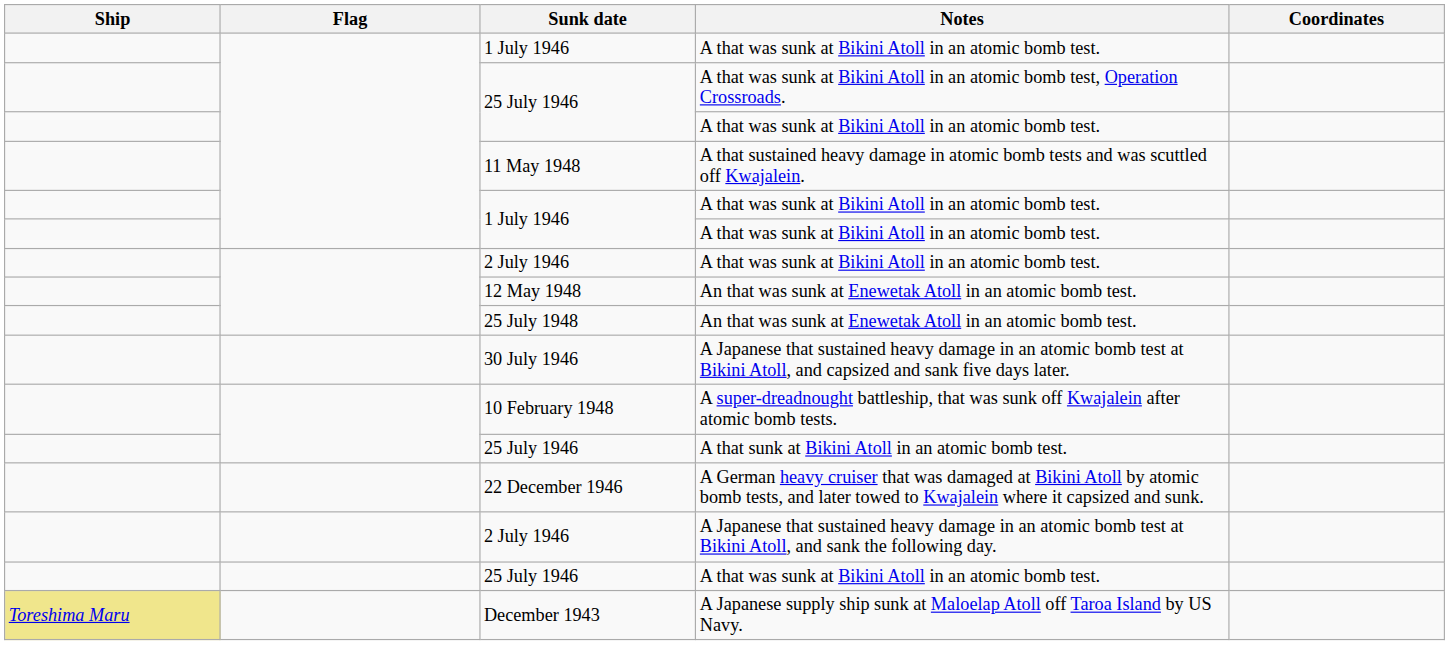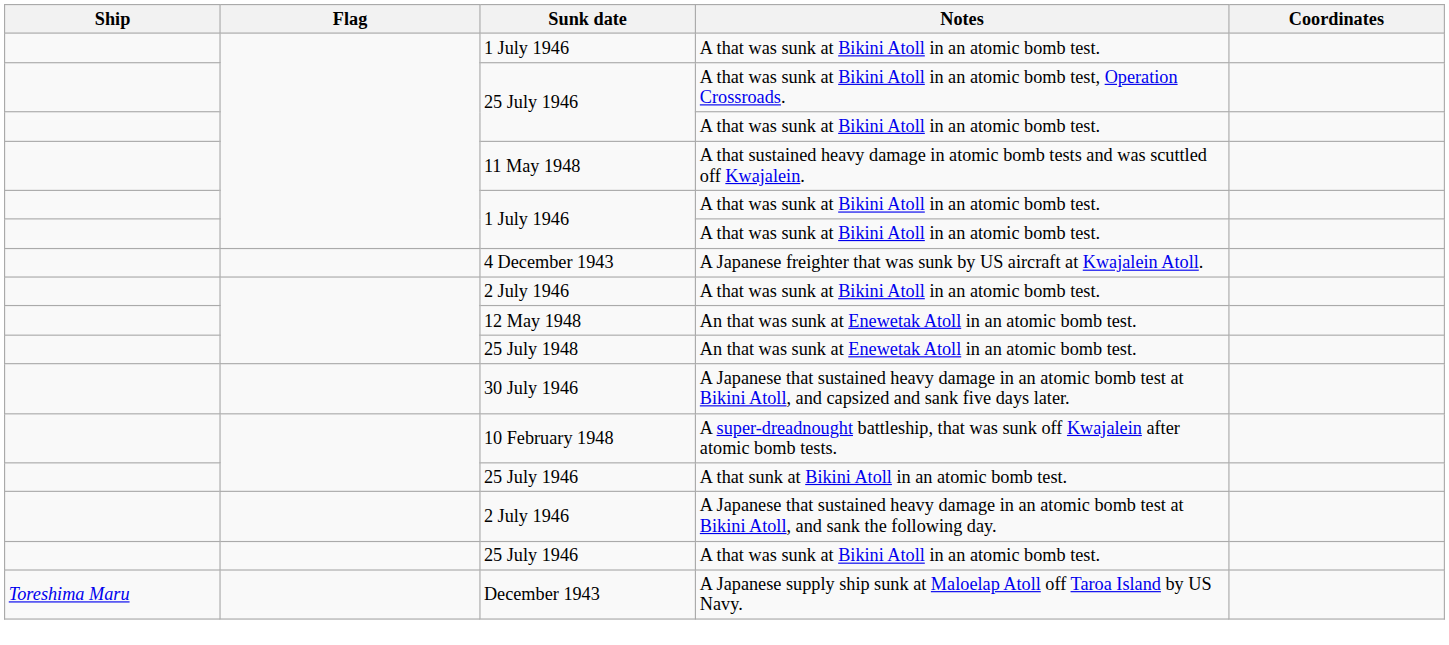+ row: 4 December 1943 | A Japanese freighter that was sunk by US aircraft at Kwajalein Atoll.
- row: 22 December 1946 | A German heavy cruiser that was damaged at Bikini Atoll by atomic bomb tests, and later towed to Kwajalein where it capsized and sunk.
December 1943 | Ship: khaki background -> no background
